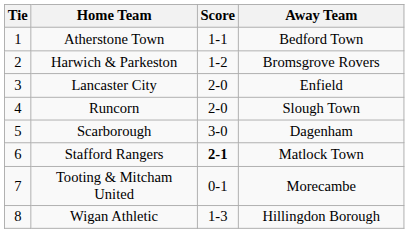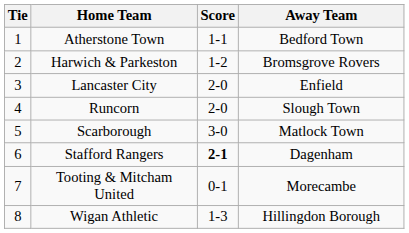Scarborough | Away Team: Dagenham -> Matlock Town
Stafford Rangers | Away Team: Matlock Town -> Dagenham
